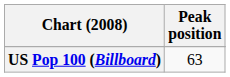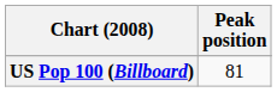US Pop 100 (Billboard) | Peak position: 63 -> 81
